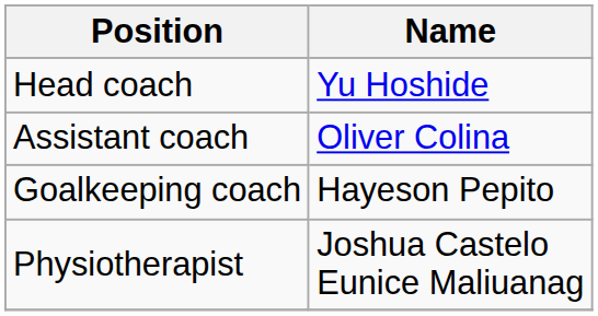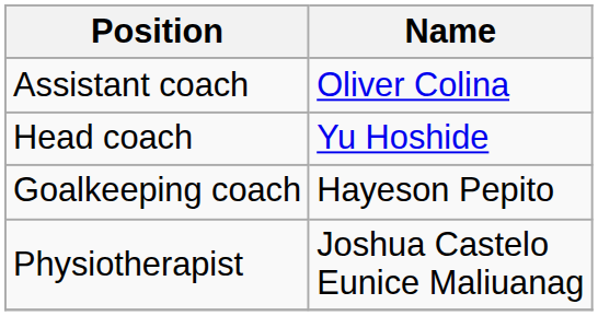rows swapped: Head coach <-> Assistant coach
